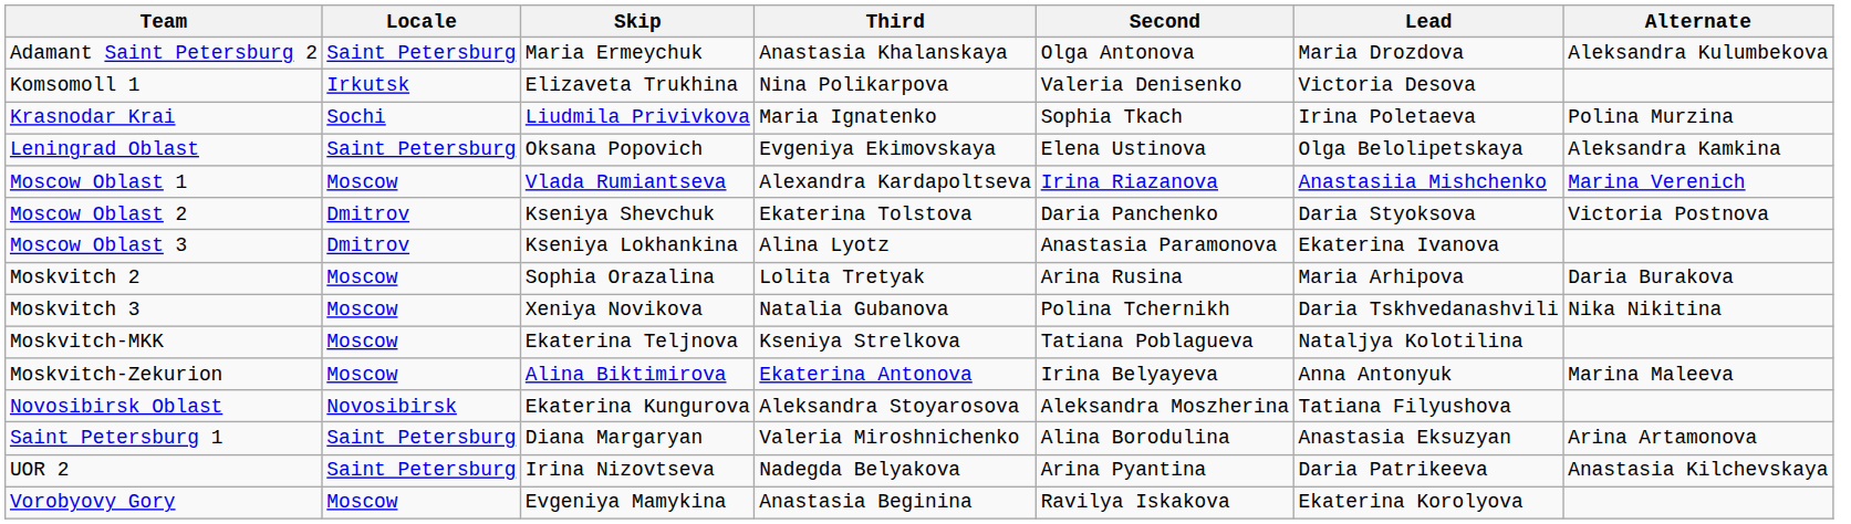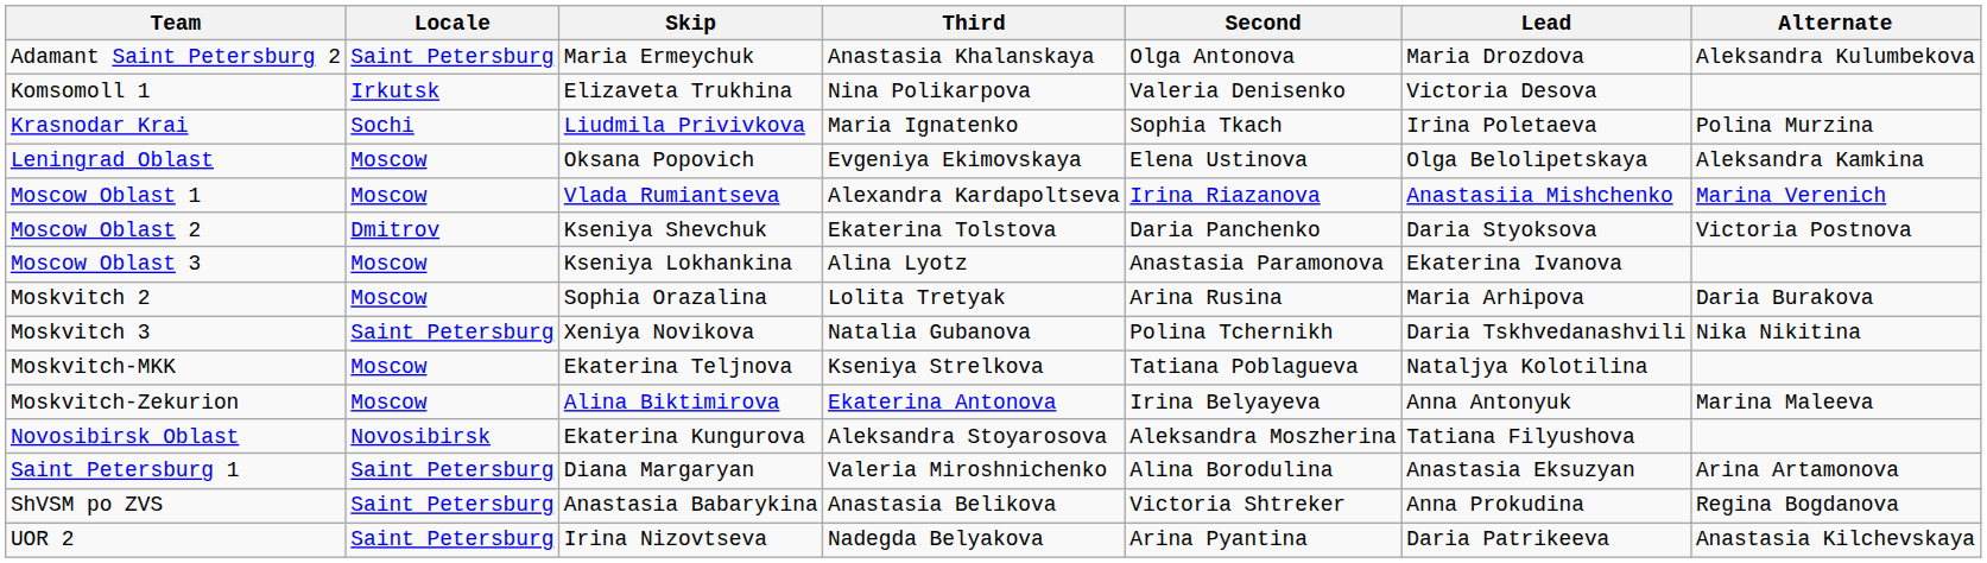Leningrad Oblast | Locale: Saint Petersburg -> Moscow
Moscow Oblast 3 | Locale: Dmitrov -> Moscow
Moskvitch 3 | Locale: Moscow -> Saint Petersburg
+ row: ShVSM po ZVS | Saint Petersburg | Anastasia Babarykina | Anastasia Belikova | Victoria Shtreker | Anna Prokudina | Regina Bogdanova
- row: Vorobyovy Gory | Moscow | Evgeniya Mamykina | Anastasia Beginina | Ravilya Iskakova | Ekaterina Korolyova
